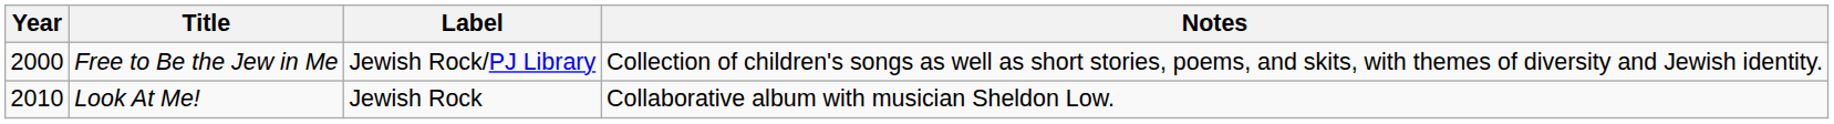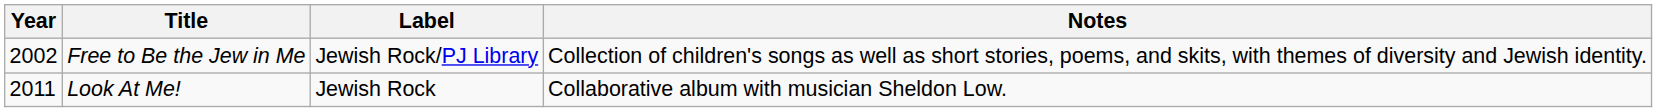Free to Be the Jew in Me | Year: 2000 -> 2002
Look At Me! | Year: 2010 -> 2011
